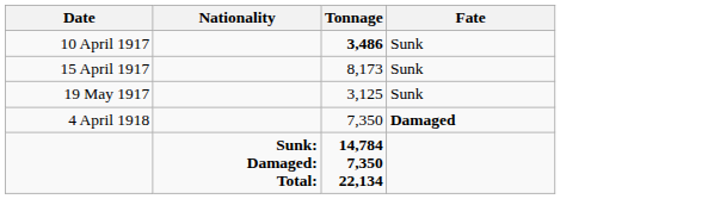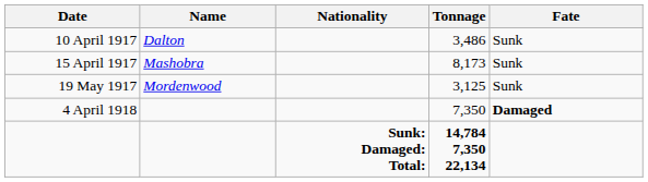+ column: Name | Dalton | Mashobra | Mordenwood
10 April 1917 | Tonnage: bold -> normal
